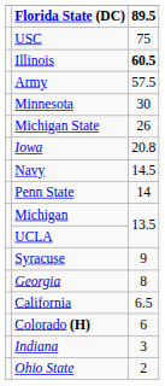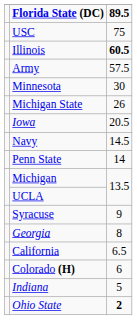Iowa | column 3: 20.8 -> 20.5
Indiana | column 3: 3 -> 5
Ohio State | column 3: normal -> bold
